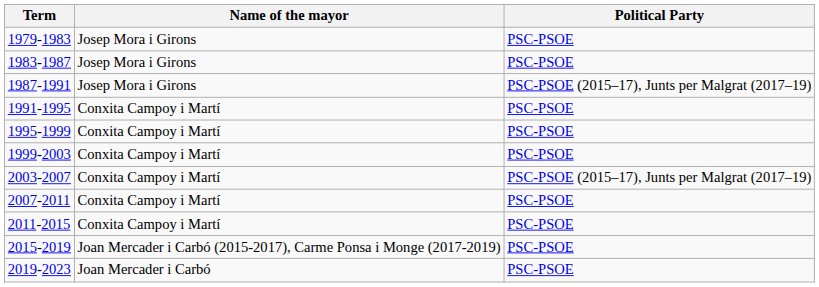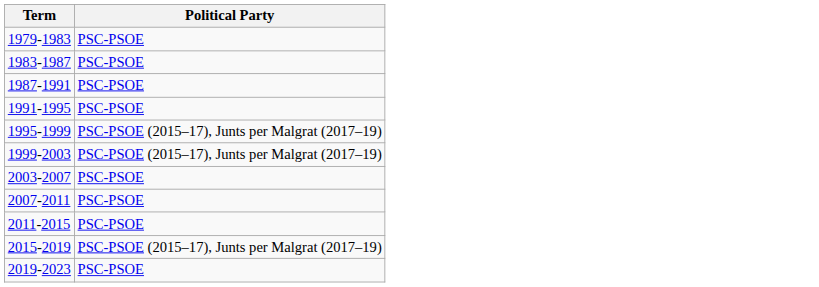- column: Name of the mayor | Josep Mora i Girons | Josep Mora i Girons | Josep Mora i Girons | Conxita Campoy i Martí | Conxita Campoy i Martí | Conxita Campoy i Martí | Conxita Campoy i Martí | Conxita Campoy i Martí | Conxita Campoy i Martí | Joan Mercader i Carbó (2015-2017), Carme Ponsa i Monge (2017-2019) | Joan Mercader i Carbó
1987-1991 | Political Party: PSC-PSOE (2015–17), Junts per Malgrat (2017–19) -> PSC-PSOE
1995-1999 | Political Party: PSC-PSOE -> PSC-PSOE (2015–17), Junts per Malgrat (2017–19)
1999-2003 | Political Party: PSC-PSOE -> PSC-PSOE (2015–17), Junts per Malgrat (2017–19)
2003-2007 | Political Party: PSC-PSOE (2015–17), Junts per Malgrat (2017–19) -> PSC-PSOE
2015-2019 | Political Party: PSC-PSOE -> PSC-PSOE (2015–17), Junts per Malgrat (2017–19)
